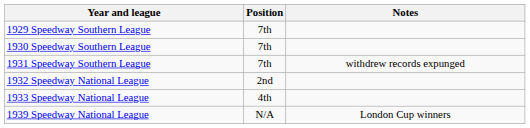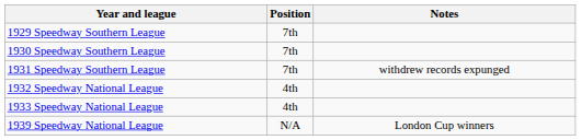1932 Speedway National League | Position: 2nd -> 4th
